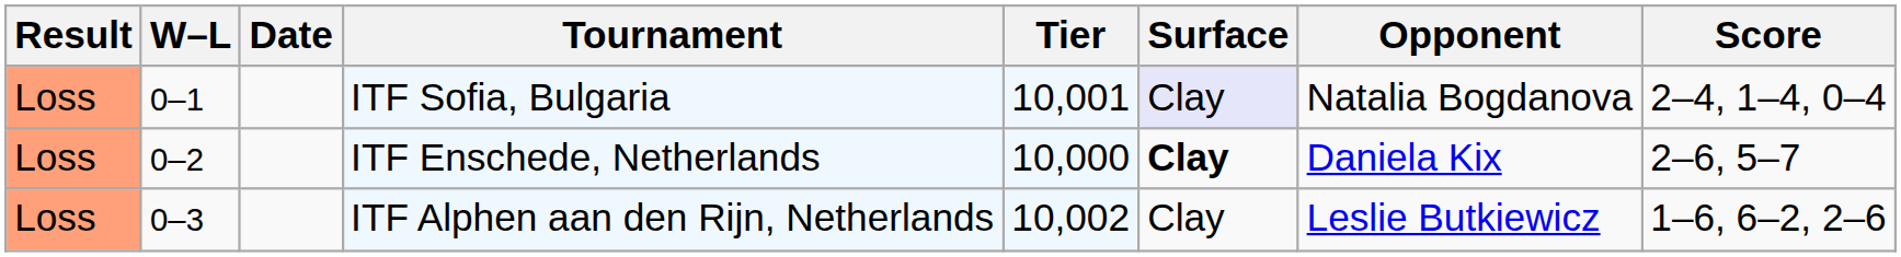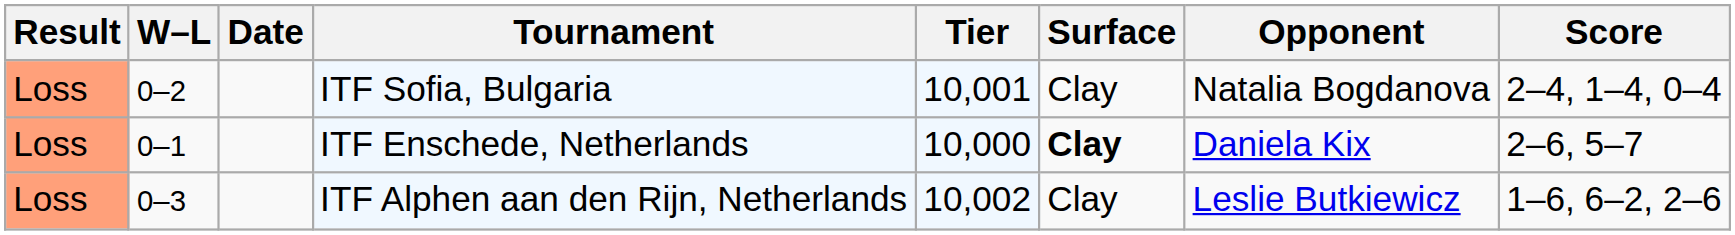ITF Sofia, Bulgaria | W–L: 0–1 -> 0–2
ITF Sofia, Bulgaria | Surface: lavender background -> no background
ITF Enschede, Netherlands | W–L: 0–2 -> 0–1
